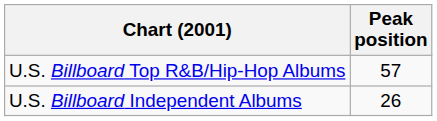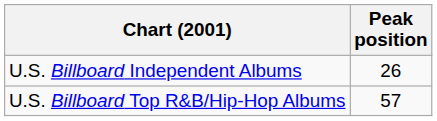rows swapped: U.S. Billboard Independent Albums <-> U.S. Billboard Top R&B/Hip-Hop Albums
